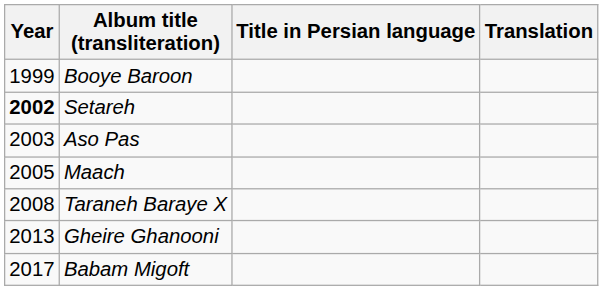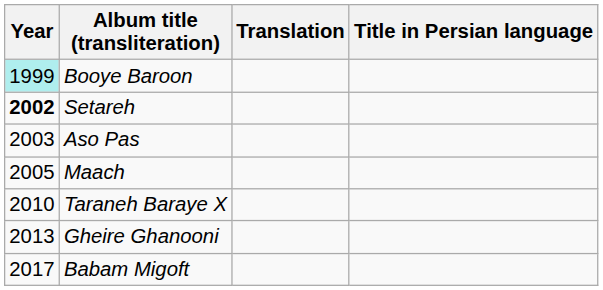columns swapped: Title in Persian language <-> Translation
Booye Baroon | Year: no background -> paleturquoise background
Taraneh Baraye X | Year: 2008 -> 2010
